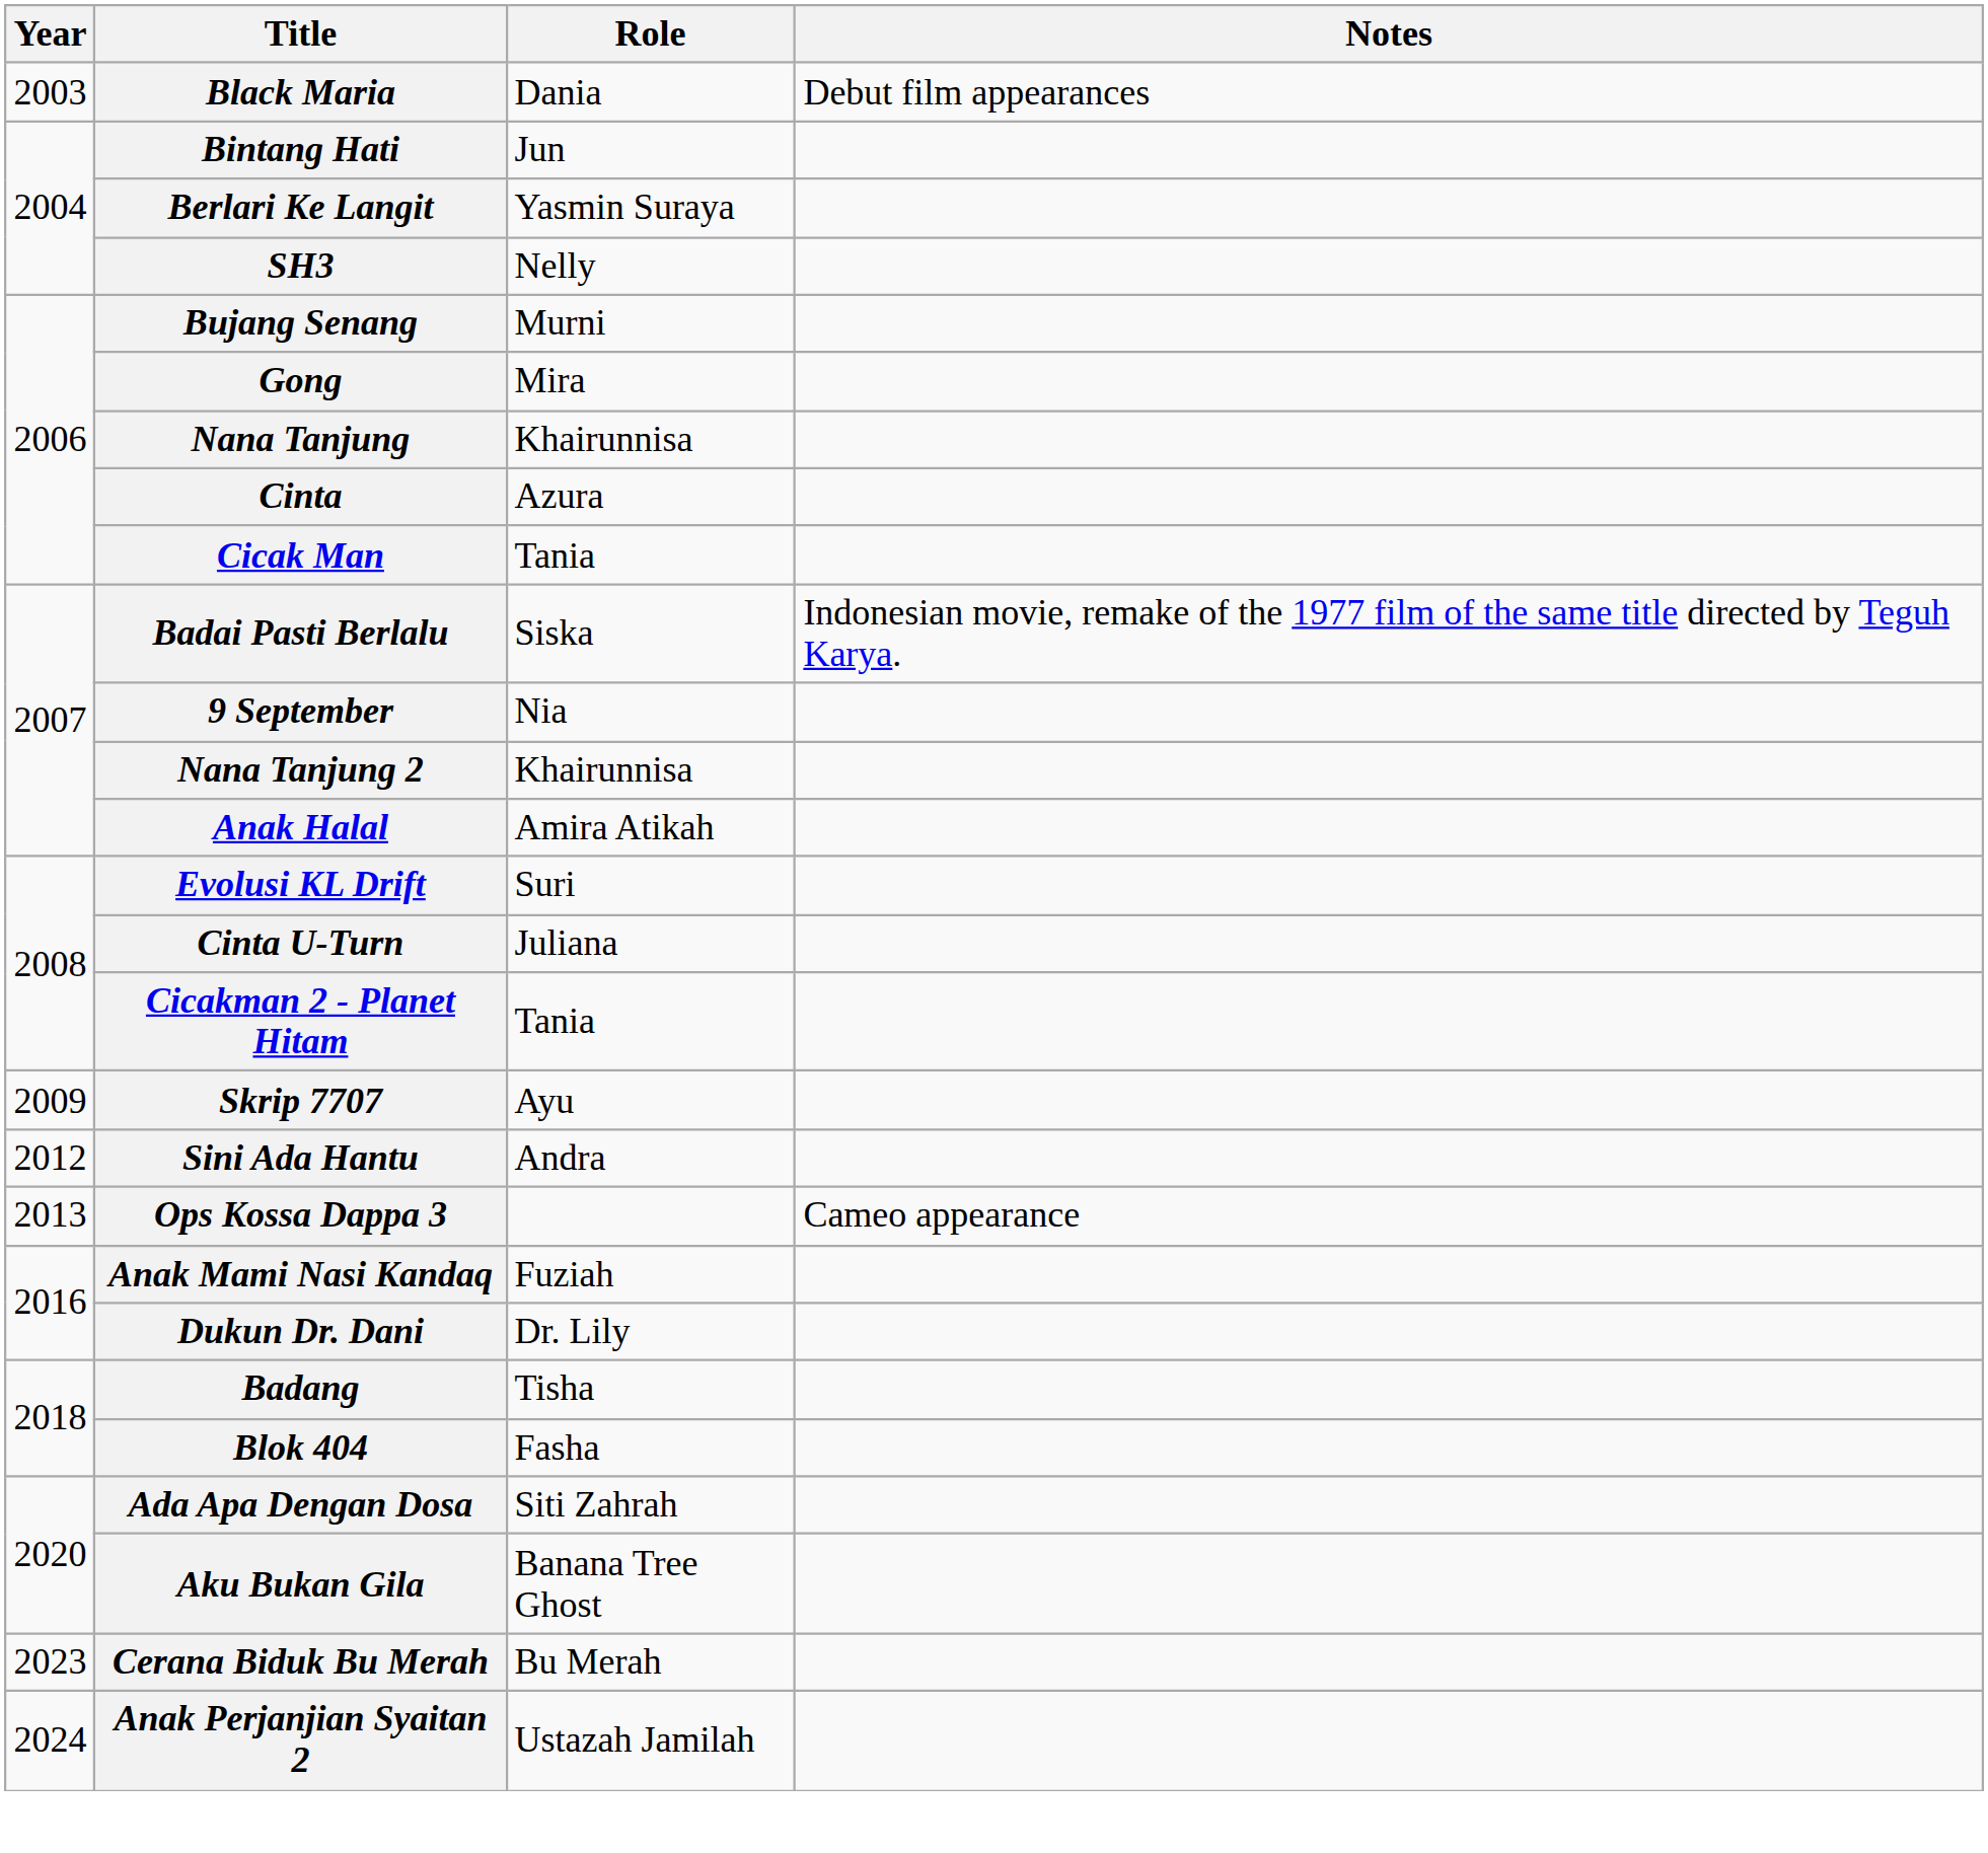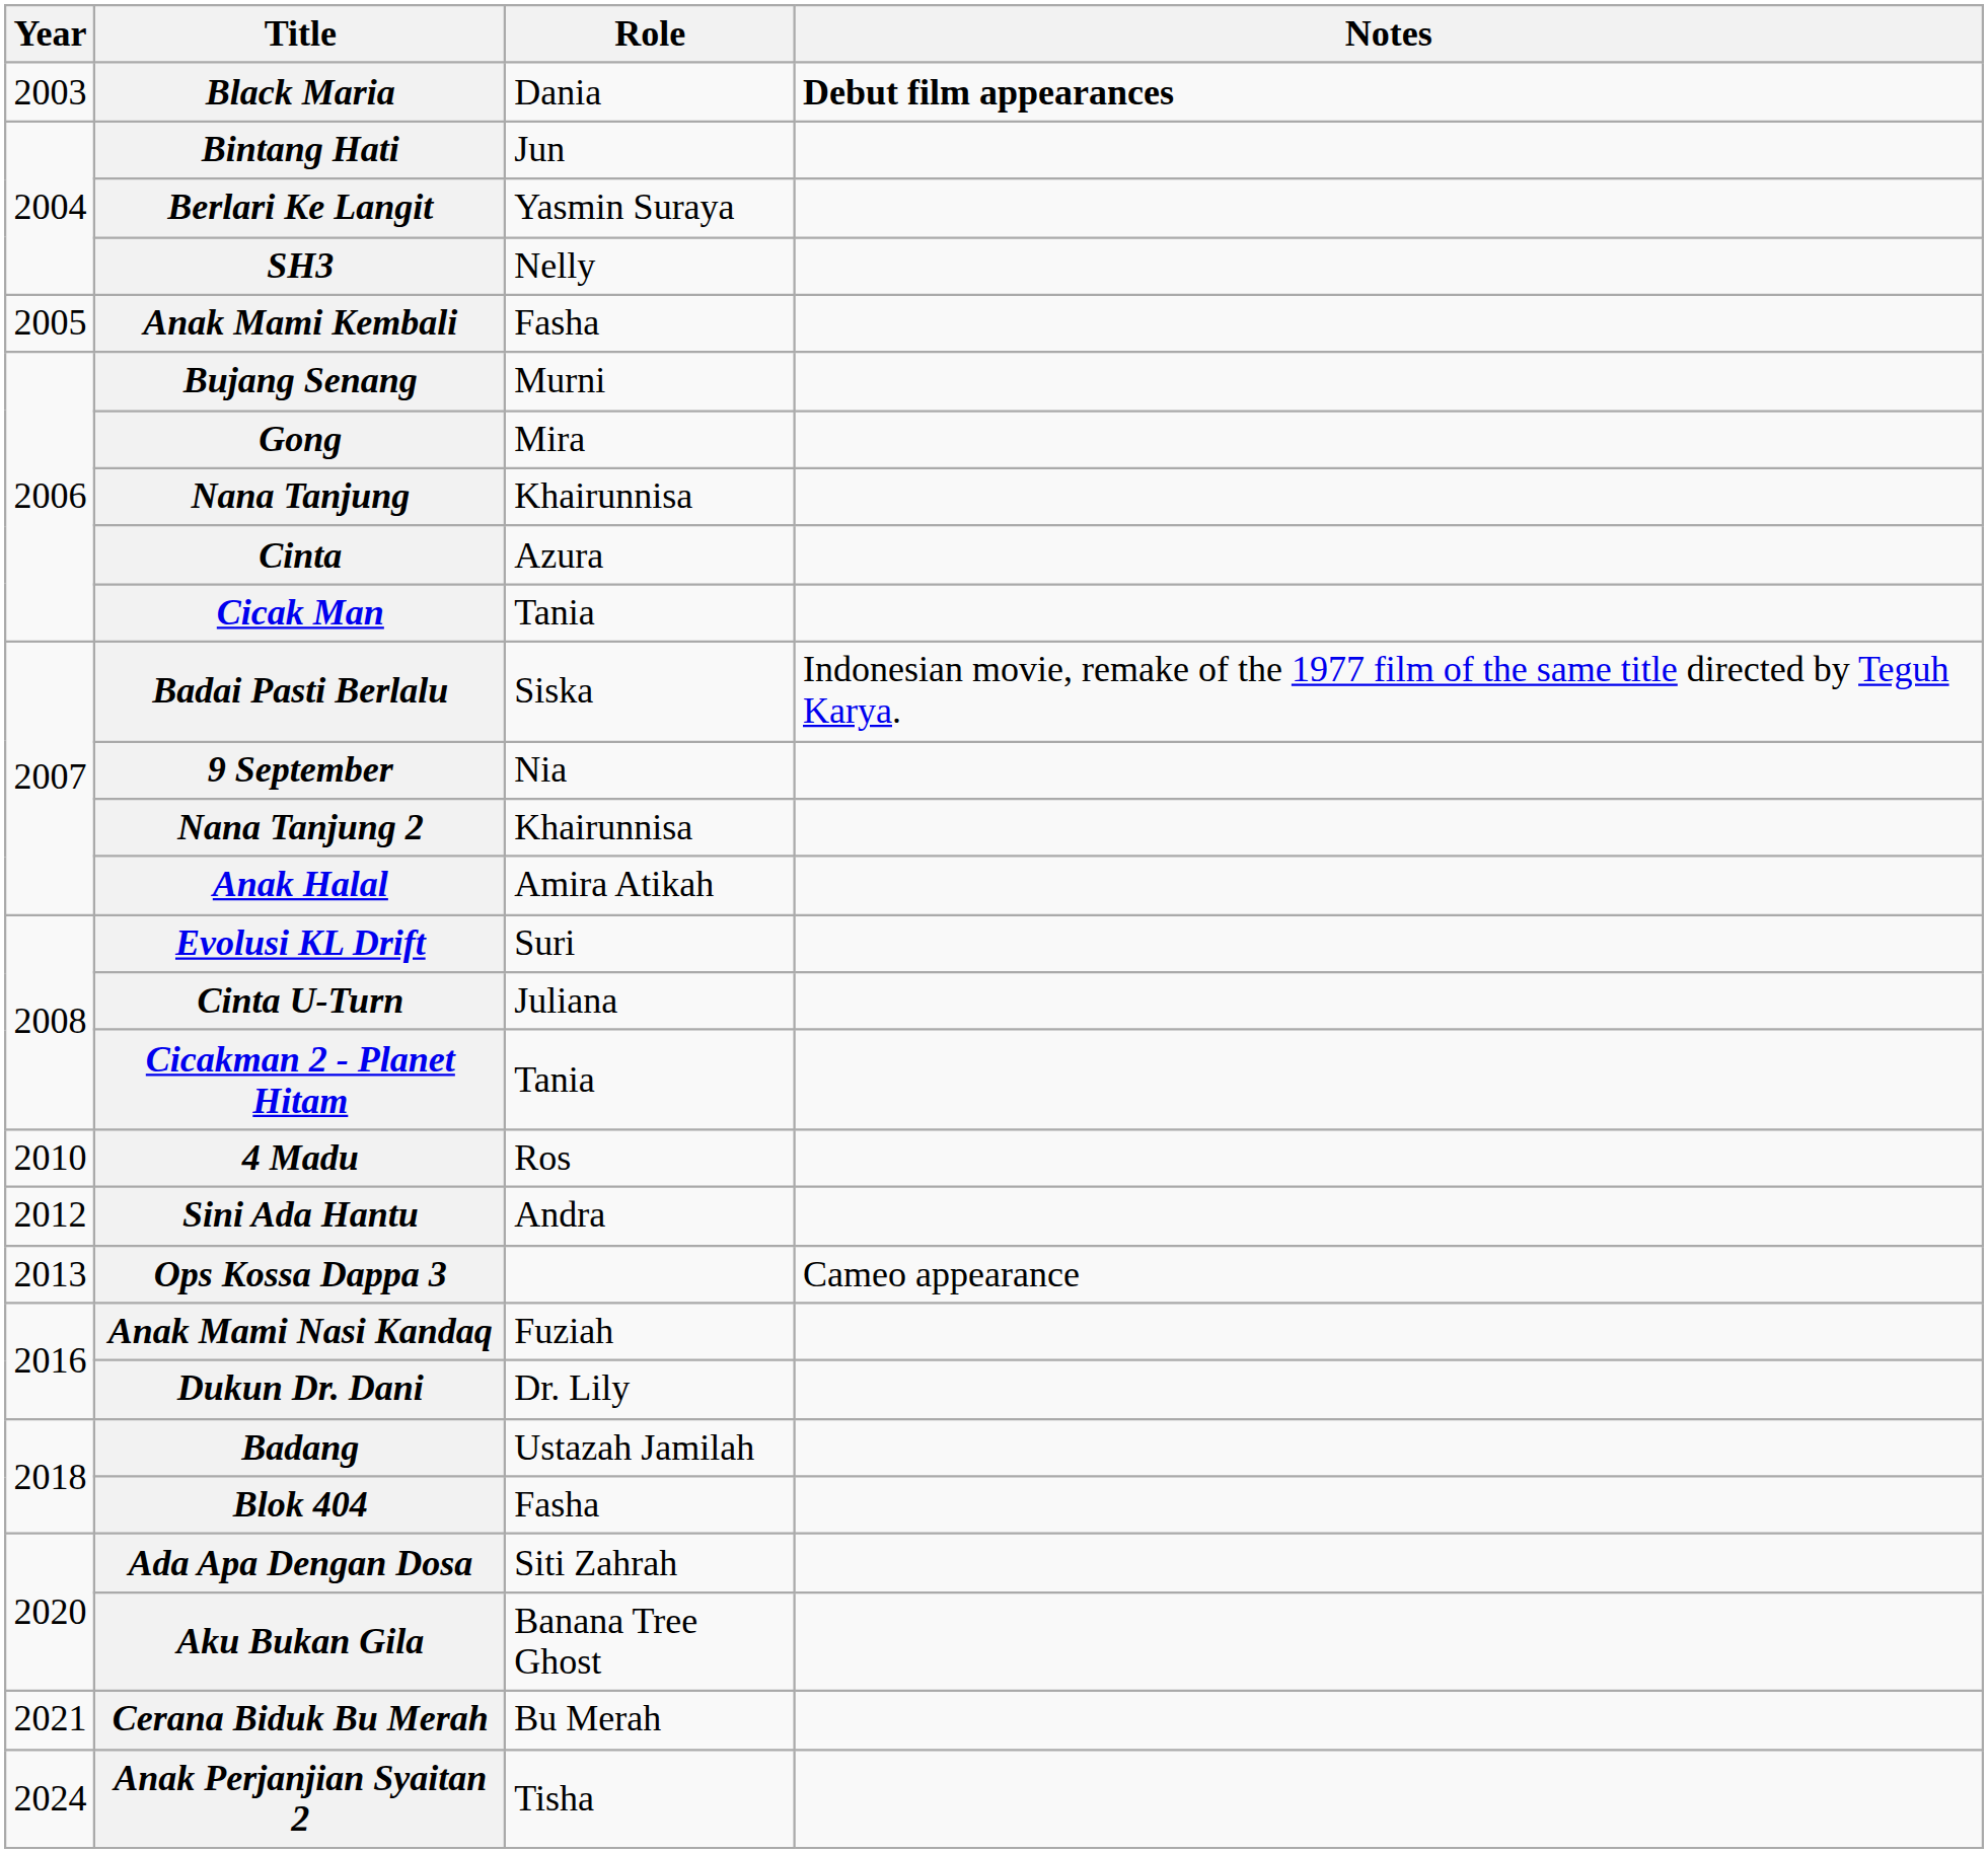Black Maria | Notes: normal -> bold
+ row: 2005 | Anak Mami Kembali | Fasha
- row: 2009 | Skrip 7707 | Ayu
+ row: 2010 | 4 Madu | Ros
Badang | Role: Tisha -> Ustazah Jamilah
Cerana Biduk Bu Merah | Year: 2023 -> 2021
Anak Perjanjian Syaitan 2 | Role: Ustazah Jamilah -> Tisha
